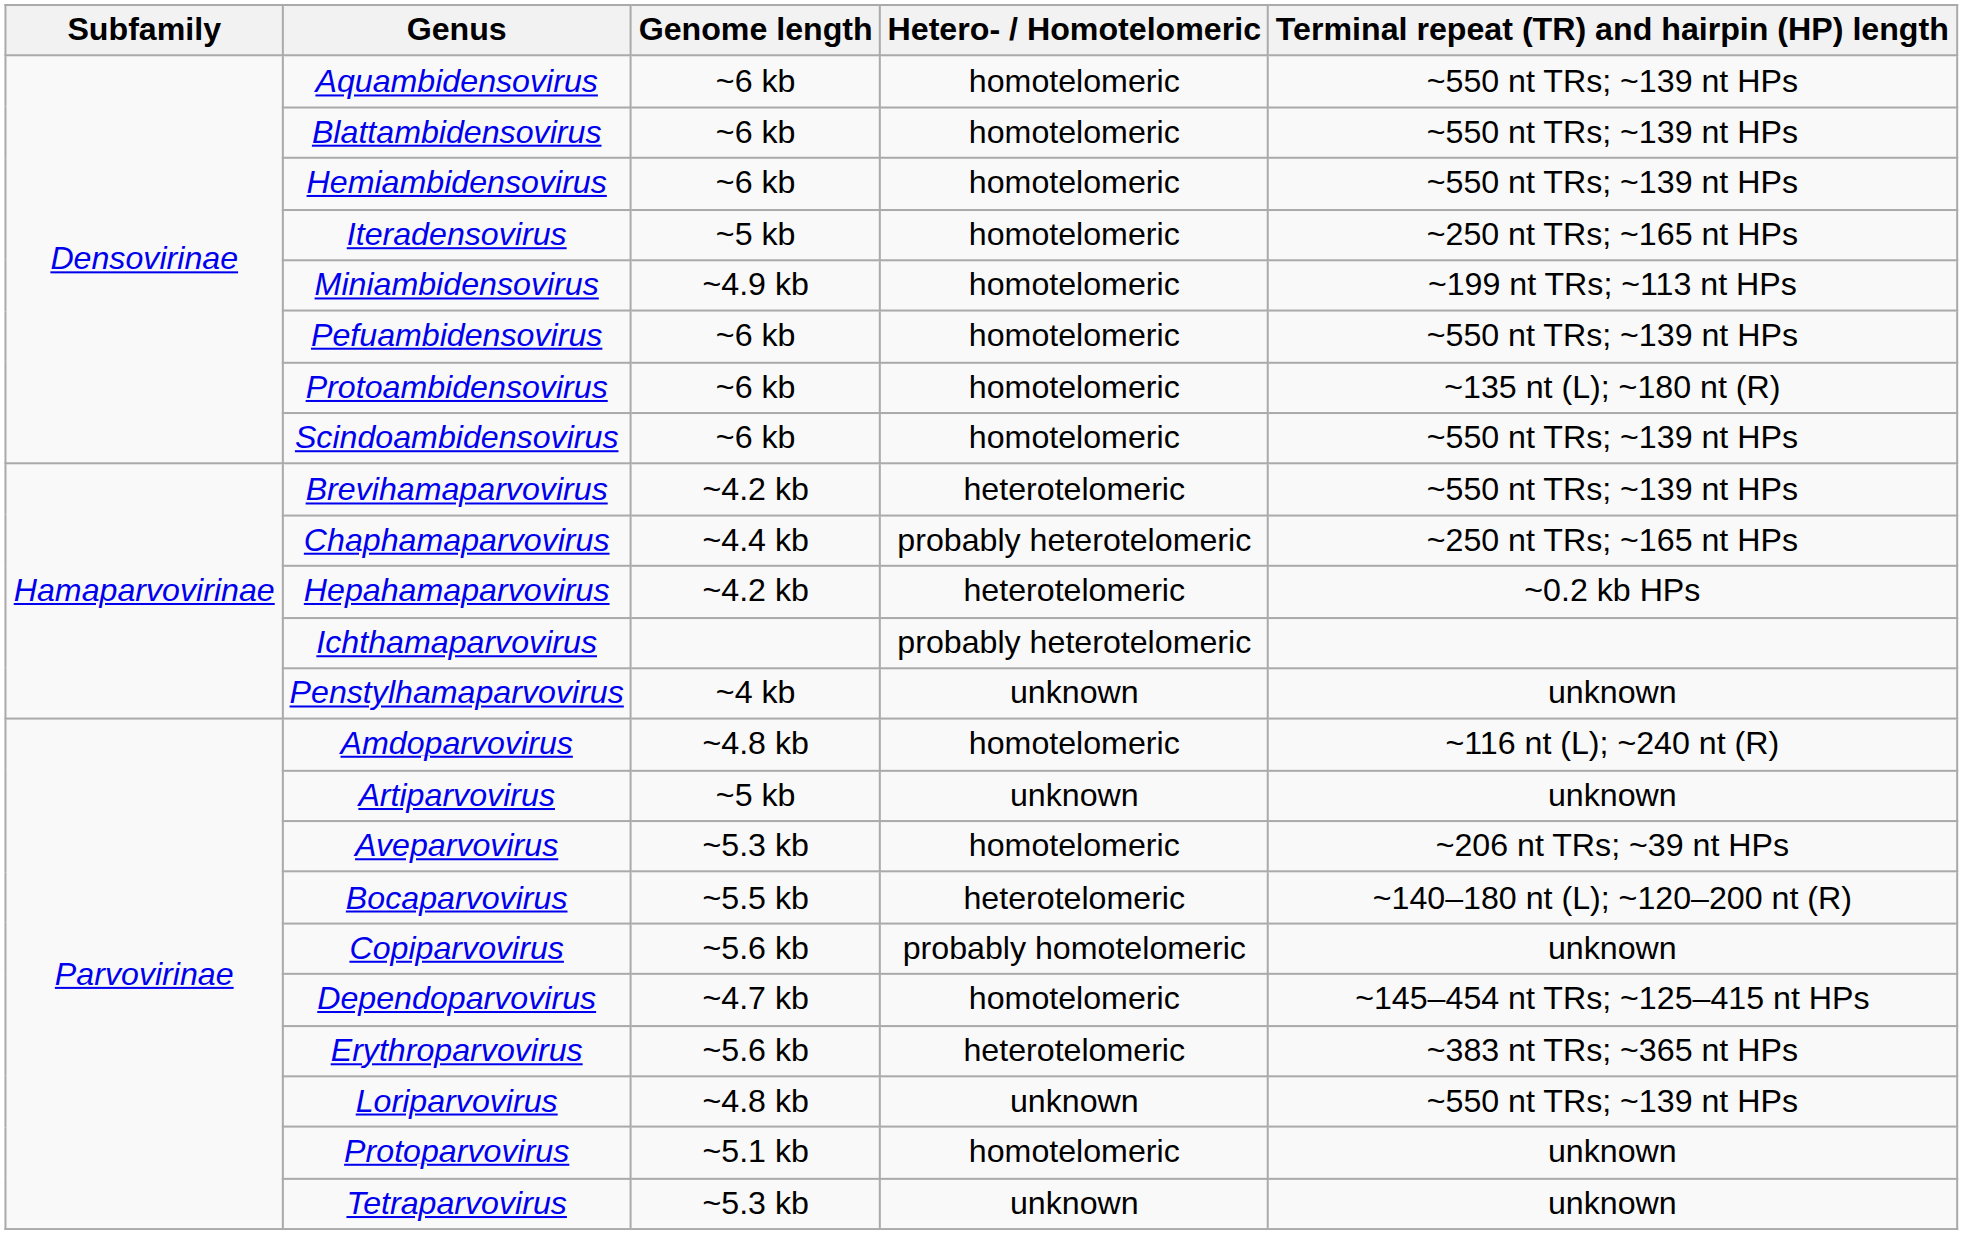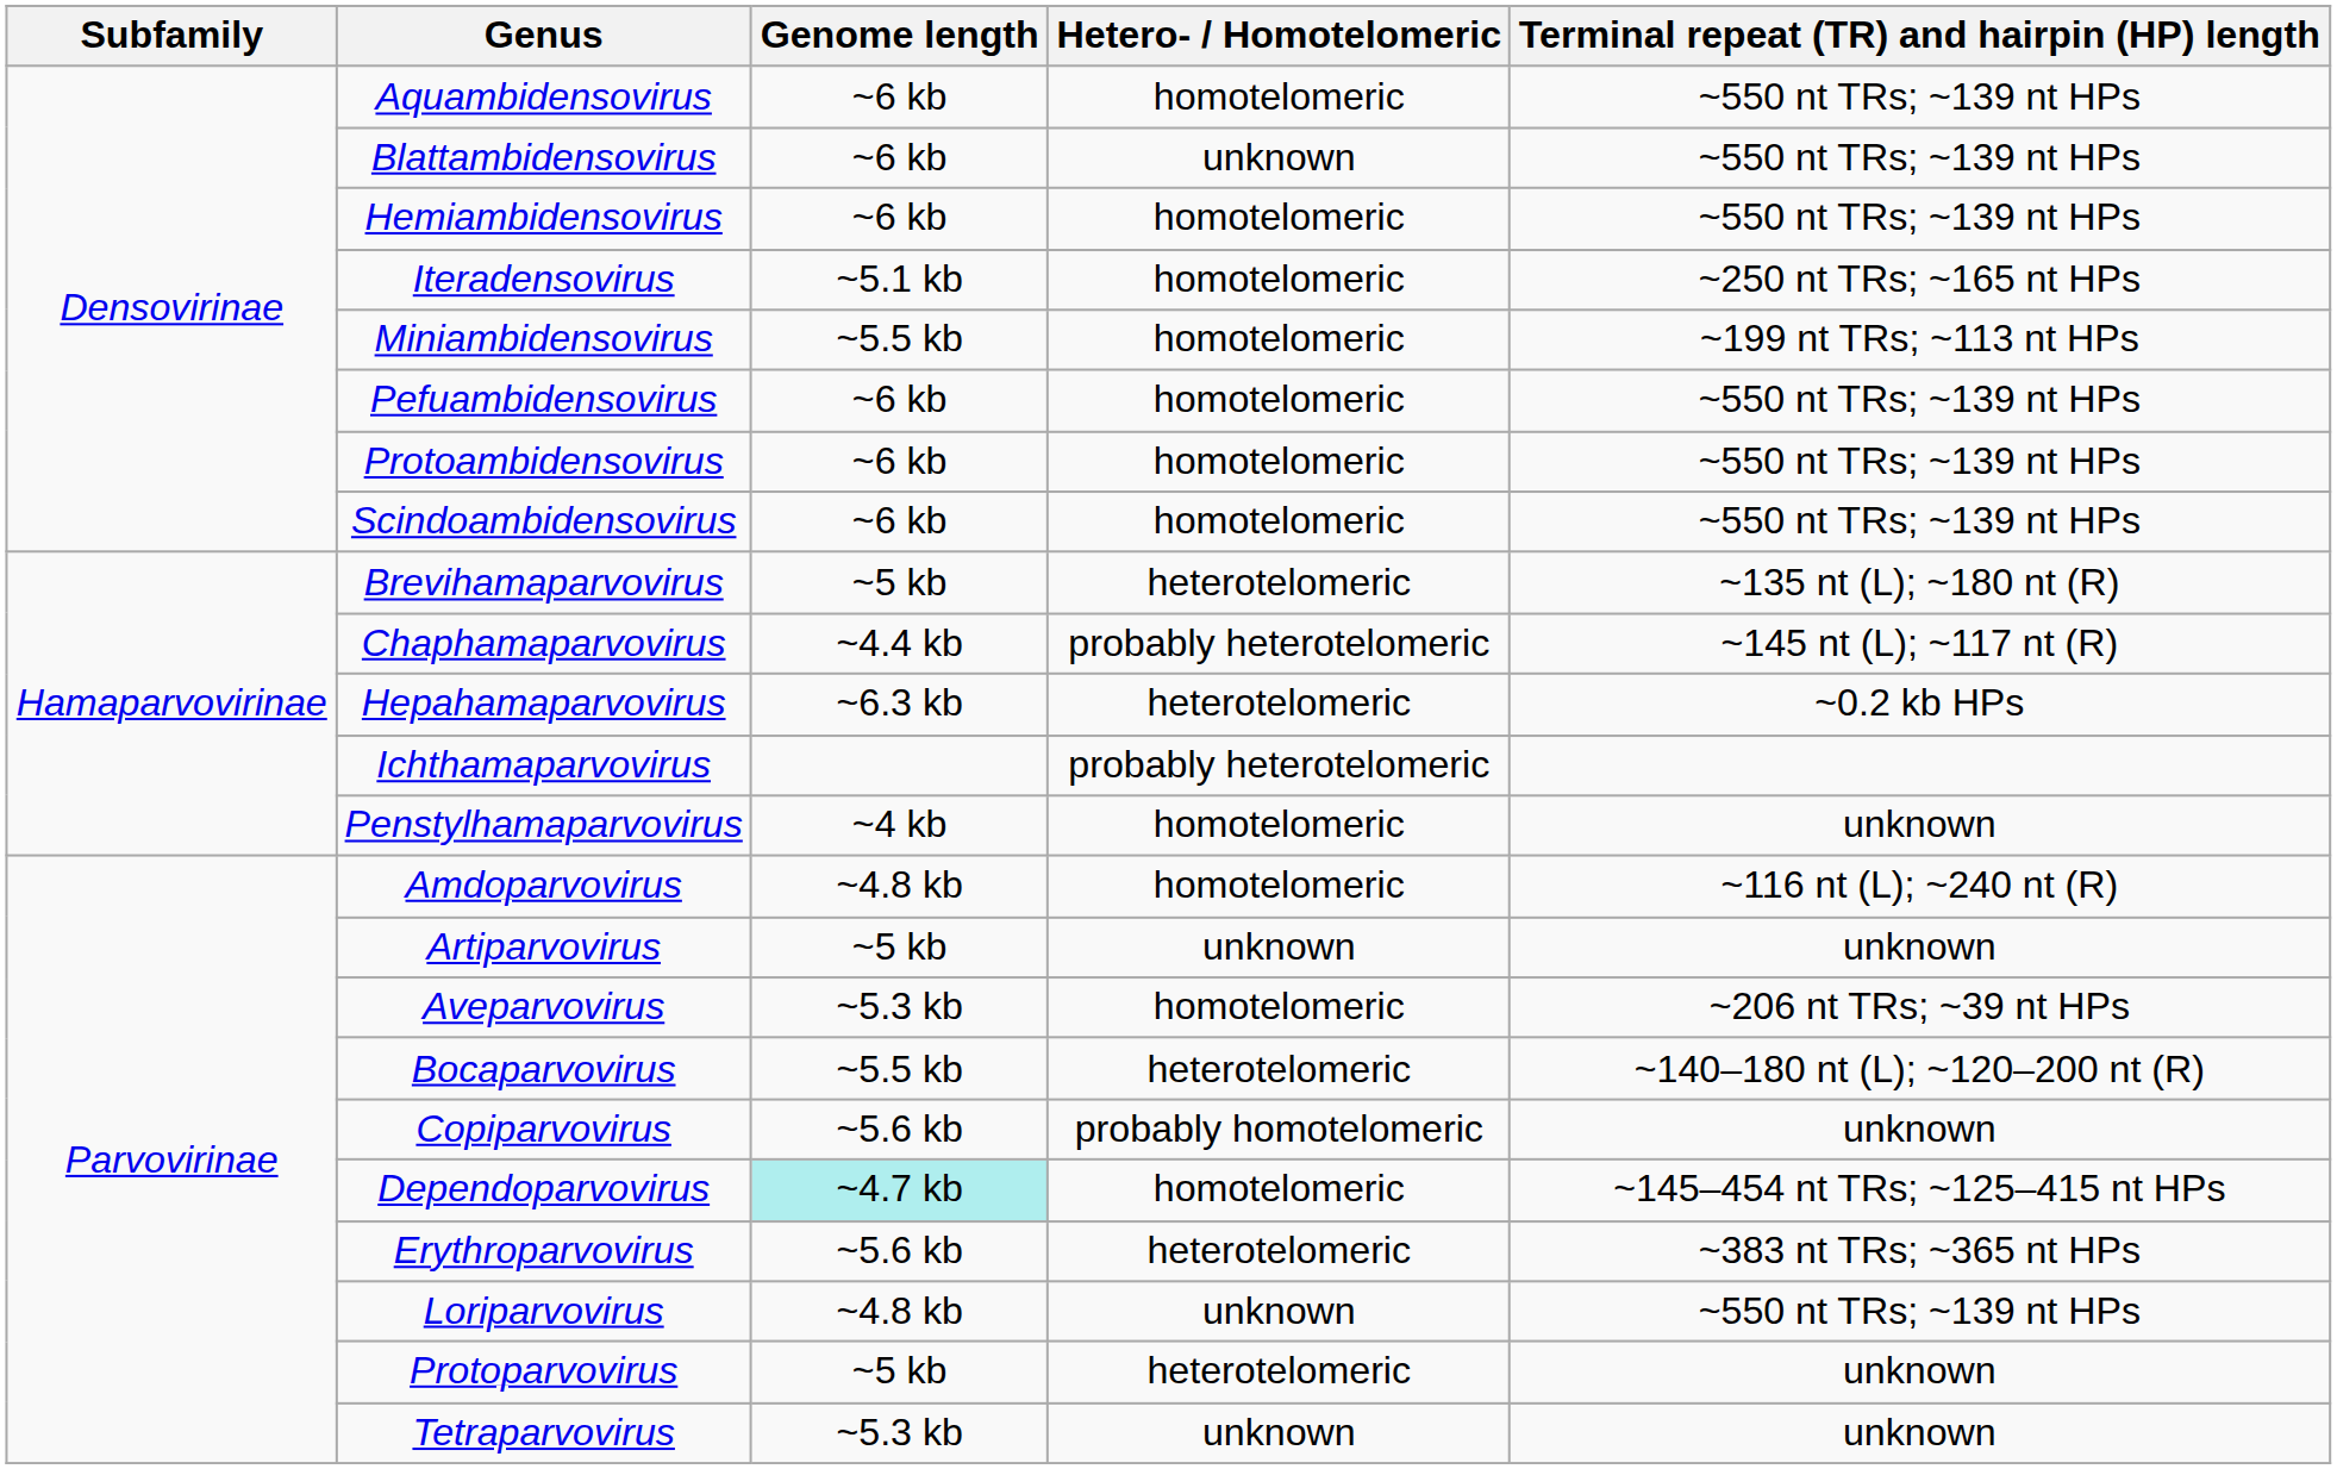Blattambidensovirus | Hetero- / Homotelomeric: homotelomeric -> unknown
Iteradensovirus | Genome length: ~5 kb -> ~5.1 kb
Miniambidensovirus | Genome length: ~4.9 kb -> ~5.5 kb
Protoambidensovirus | Terminal repeat (TR) and hairpin (HP) length: ~135 nt (L); ~180 nt (R) -> ~550 nt TRs; ~139 nt HPs
Brevihamaparvovirus | Genome length: ~4.2 kb -> ~5 kb
Brevihamaparvovirus | Terminal repeat (TR) and hairpin (HP) length: ~550 nt TRs; ~139 nt HPs -> ~135 nt (L); ~180 nt (R)
Chaphamaparvovirus | Terminal repeat (TR) and hairpin (HP) length: ~250 nt TRs; ~165 nt HPs -> ~145 nt (L); ~117 nt (R)
Hepahamaparvovirus | Genome length: ~4.2 kb -> ~6.3 kb
Penstylhamaparvovirus | Hetero- / Homotelomeric: unknown -> homotelomeric
Dependoparvovirus | Genome length: no background -> paleturquoise background
Protoparvovirus | Genome length: ~5.1 kb -> ~5 kb
Protoparvovirus | Hetero- / Homotelomeric: homotelomeric -> heterotelomeric
